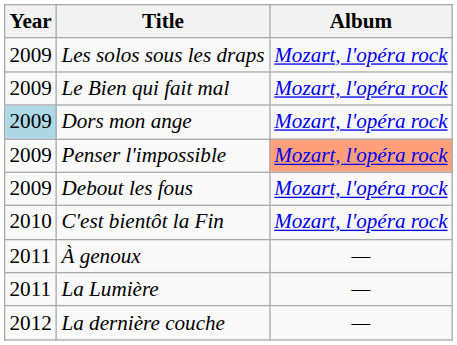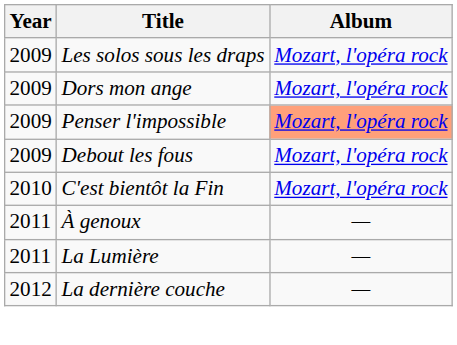- row: 2009 | Le Bien qui fait mal | Mozart, l'opéra rock
Dors mon ange | Year: lightblue background -> no background
